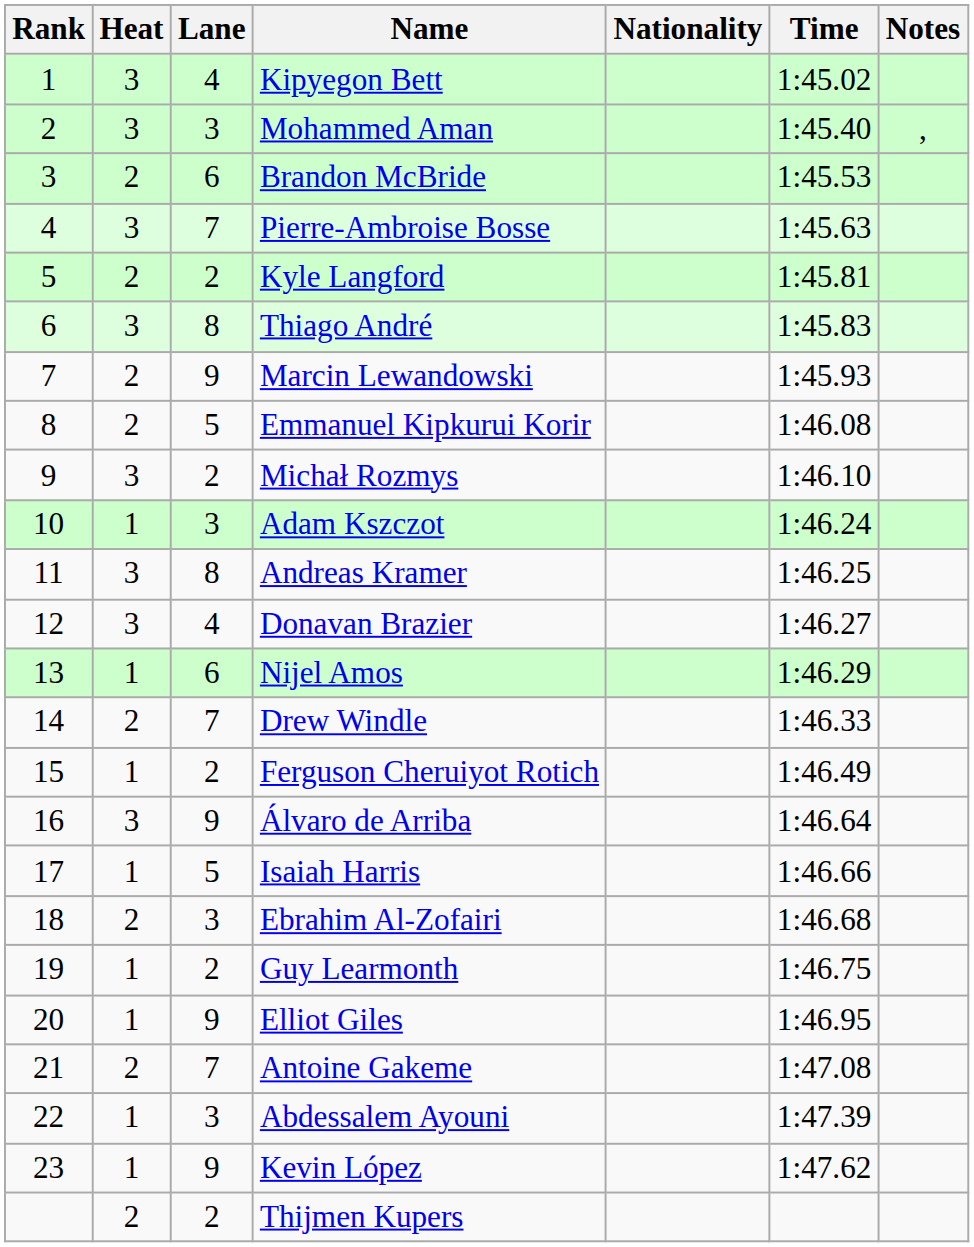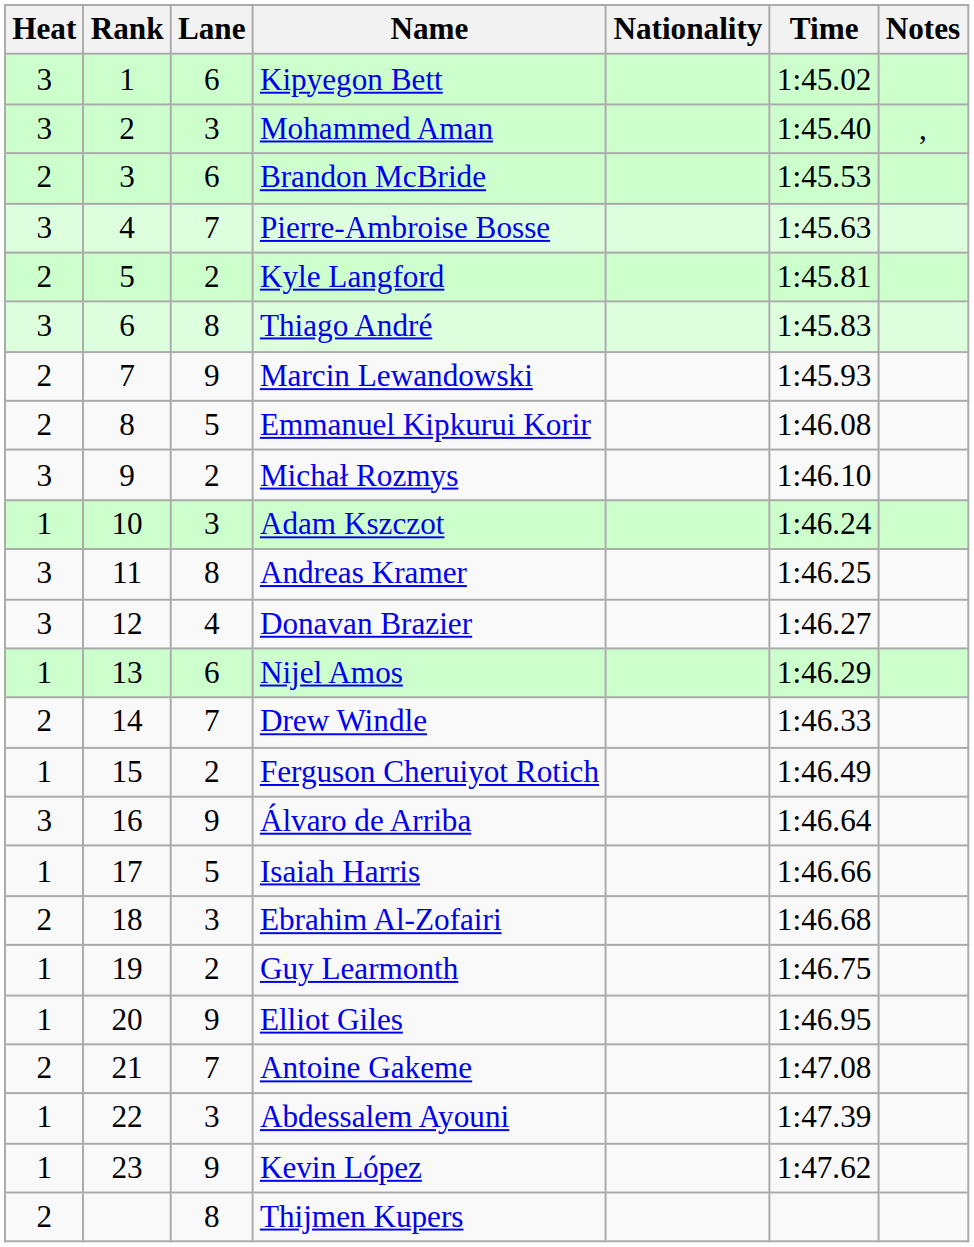columns swapped: Rank <-> Heat
Kipyegon Bett | Lane: 4 -> 6
Thijmen Kupers | Lane: 2 -> 8
